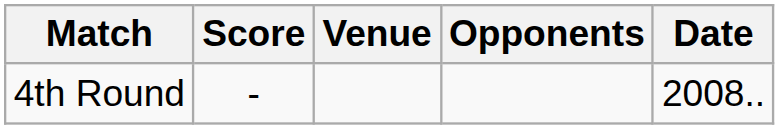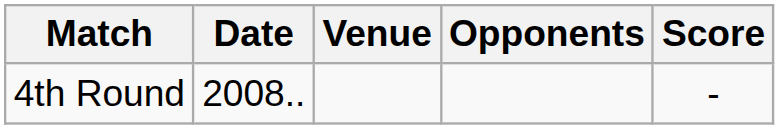columns swapped: Date <-> Score
